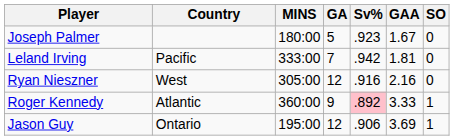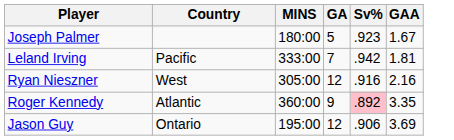- column: SO | 0 | 0 | 0 | 1 | 1
Roger Kennedy | GAA: 3.33 -> 3.35
